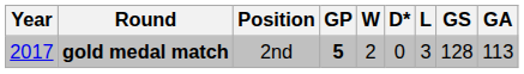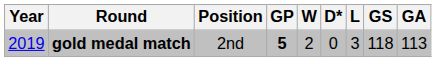gold medal match | Year: 2017 -> 2019
gold medal match | GS: 128 -> 118
